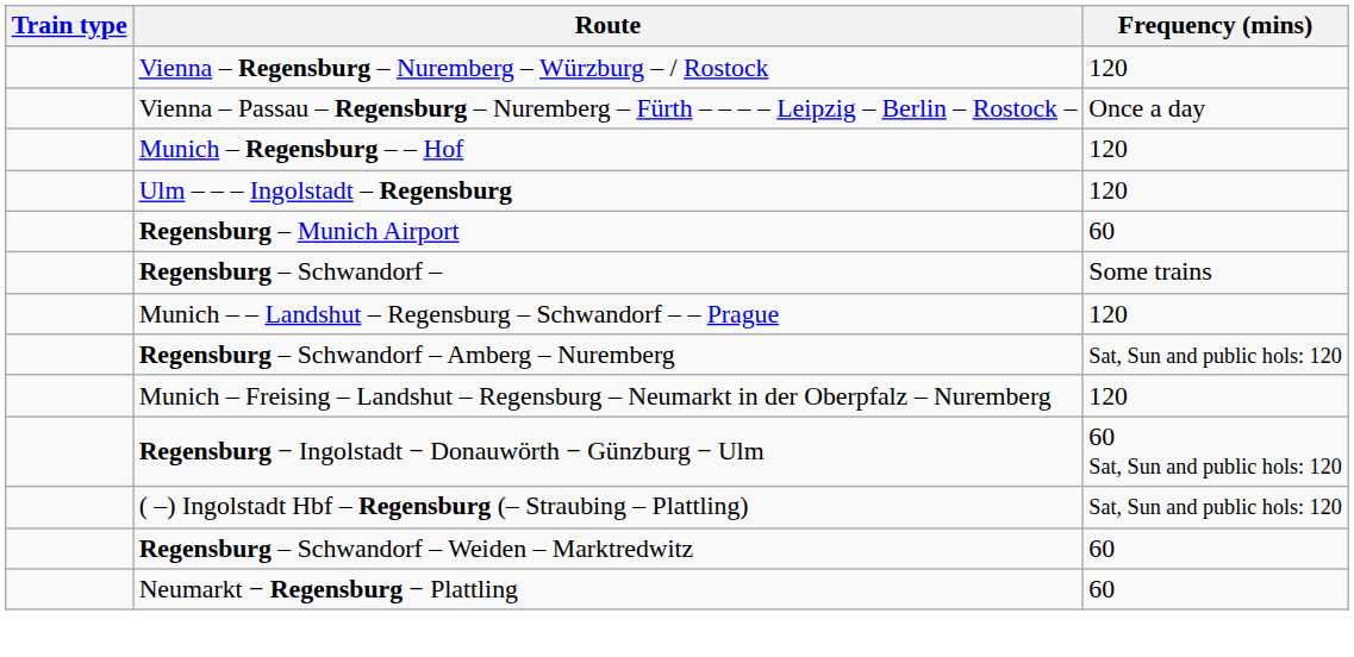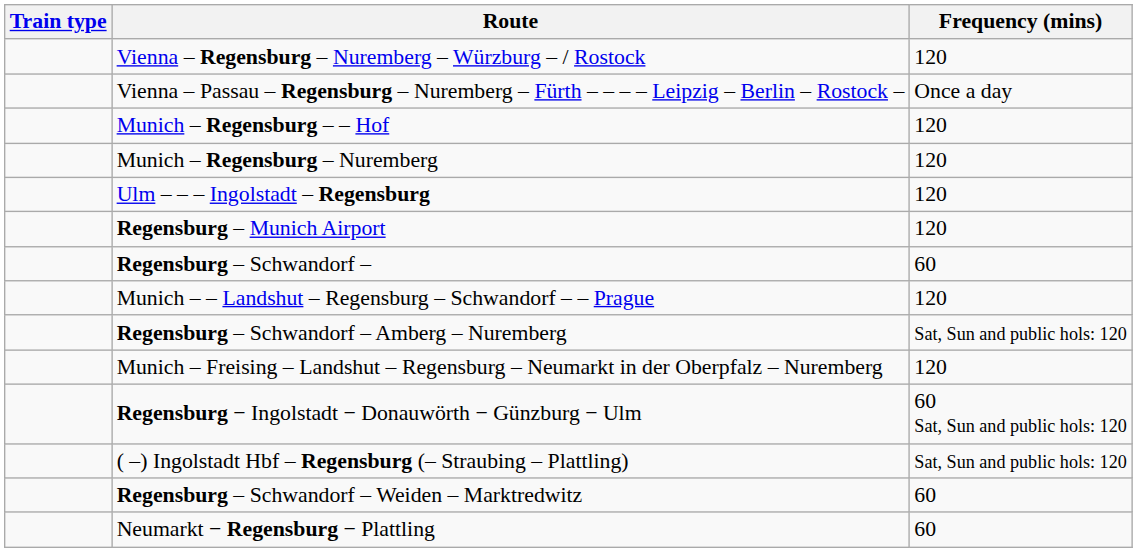+ row: Munich – Regensburg – Nuremberg | 120
Regensburg – Munich Airport | Frequency (mins): 60 -> 120
Regensburg – Schwandorf – | Frequency (mins): Some trains -> 60
